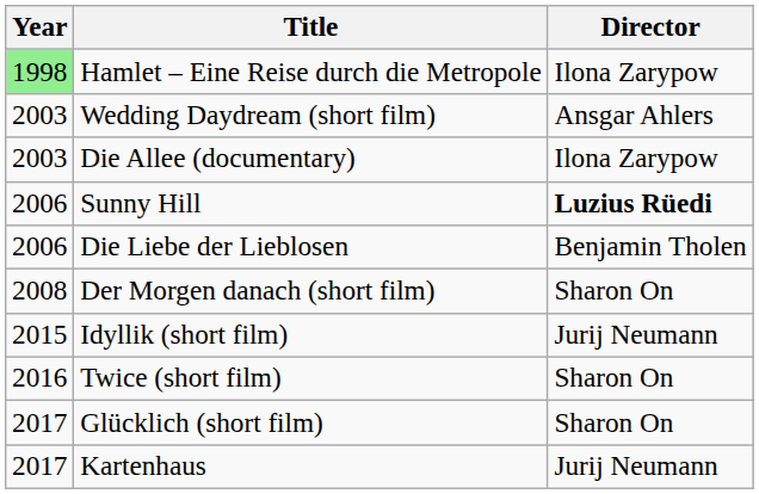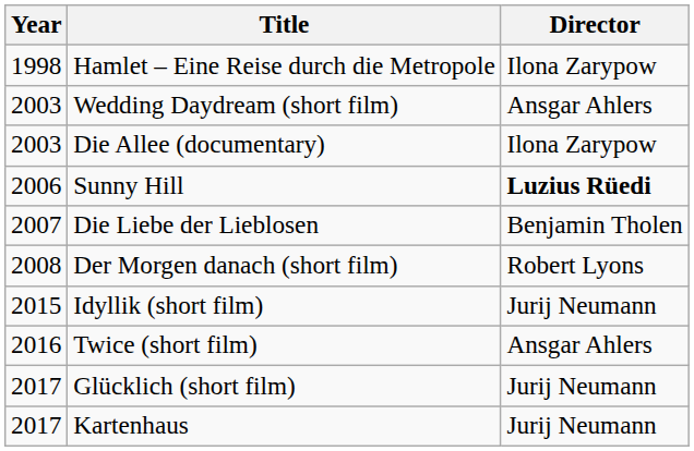Hamlet – Eine Reise durch die Metropole | Year: lightgreen background -> no background
Die Liebe der Lieblosen | Year: 2006 -> 2007
Der Morgen danach (short film) | Director: Sharon On -> Robert Lyons
Twice (short film) | Director: Sharon On -> Ansgar Ahlers
Glücklich (short film) | Director: Sharon On -> Jurij Neumann
